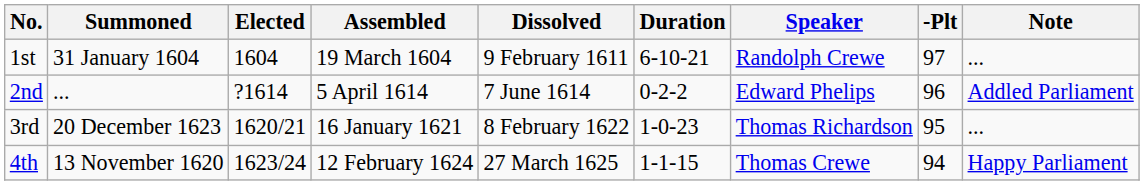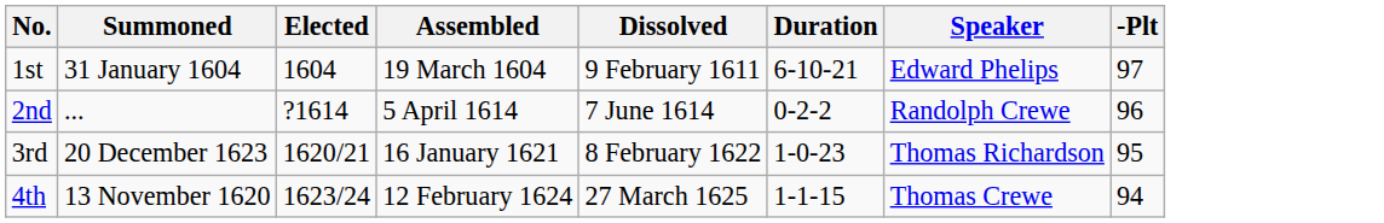- column: Note | ... | Addled Parliament | ... | Happy Parliament
1st | Speaker: Randolph Crewe -> Edward Phelips
2nd | Speaker: Edward Phelips -> Randolph Crewe
